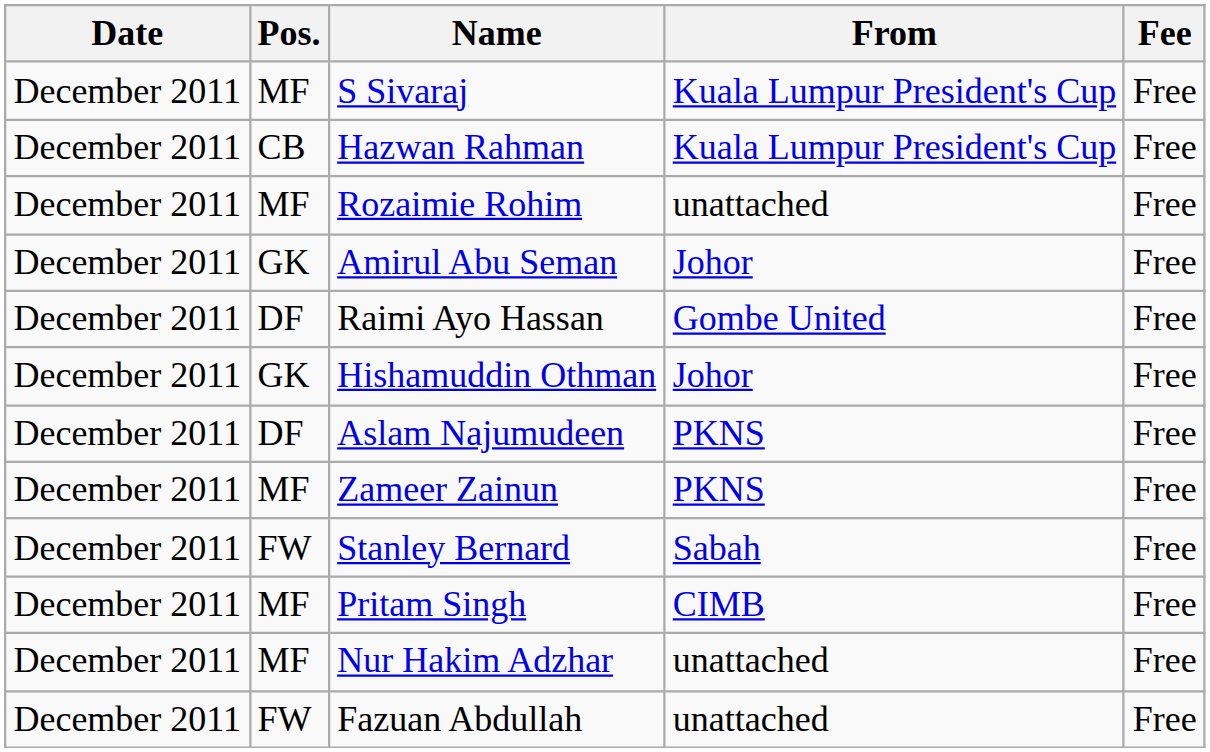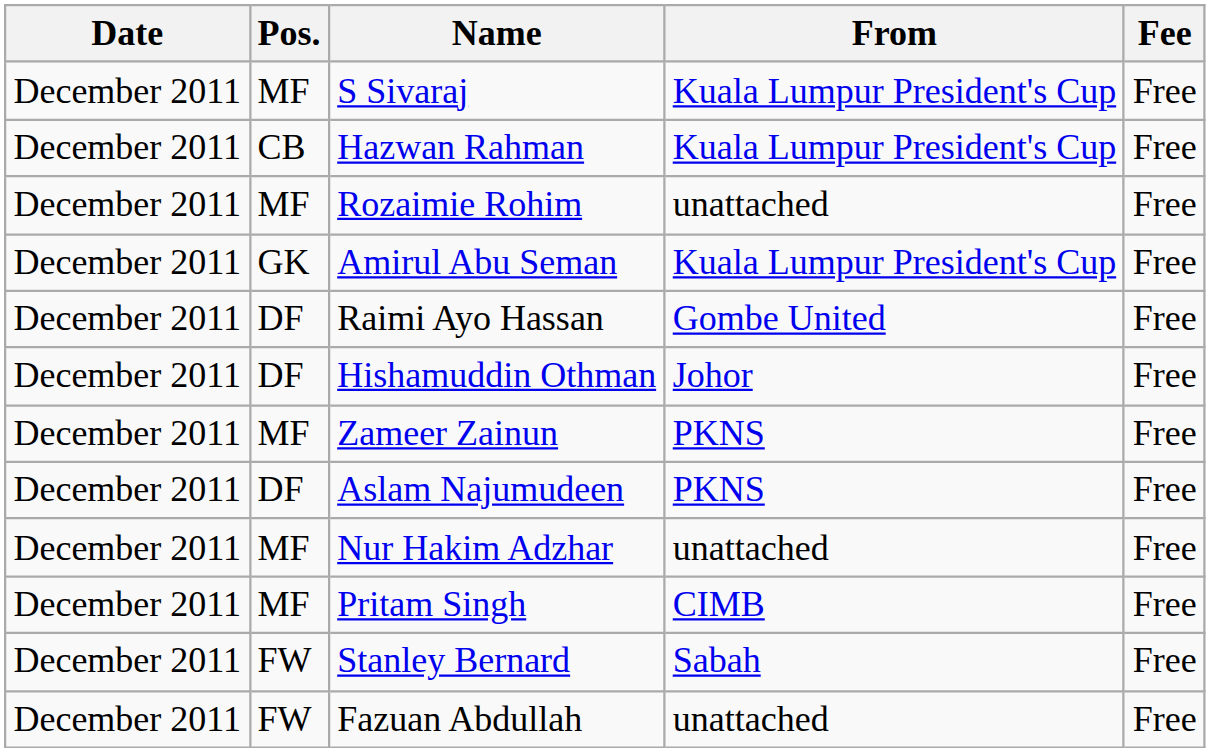Amirul Abu Seman | From: Johor -> Kuala Lumpur President's Cup
Hishamuddin Othman | Pos.: GK -> DF
rows swapped: Aslam Najumudeen <-> Zameer Zainun
rows swapped: Nur Hakim Adzhar <-> Stanley Bernard
